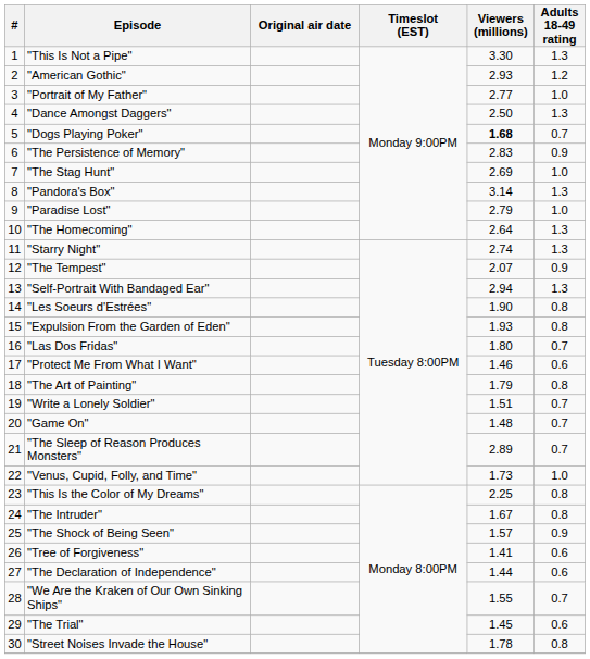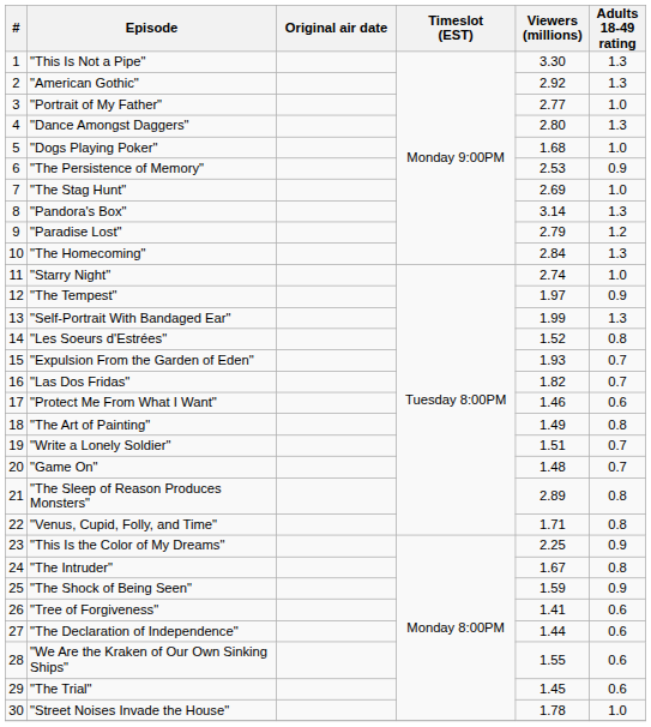"American Gothic" | Viewers (millions): 2.93 -> 2.92
"American Gothic" | Adults 18-49 rating: 1.2 -> 1.3
"Dance Amongst Daggers" | Viewers (millions): 2.50 -> 2.80
"Dogs Playing Poker" | Viewers (millions): bold -> normal
"Dogs Playing Poker" | Adults 18-49 rating: 0.7 -> 1.0
"The Persistence of Memory" | Viewers (millions): 2.83 -> 2.53
"Paradise Lost" | Adults 18-49 rating: 1.0 -> 1.2
"The Homecoming" | Viewers (millions): 2.64 -> 2.84
"Starry Night" | Adults 18-49 rating: 1.3 -> 1.0
"The Tempest" | Viewers (millions): 2.07 -> 1.97
"Self-Portrait With Bandaged Ear" | Viewers (millions): 2.94 -> 1.99
"Les Soeurs d'Estrées" | Viewers (millions): 1.90 -> 1.52
"Expulsion From the Garden of Eden" | Adults 18-49 rating: 0.8 -> 0.7
"Las Dos Fridas" | Viewers (millions): 1.80 -> 1.82
"The Art of Painting" | Viewers (millions): 1.79 -> 1.49
"The Sleep of Reason Produces Monsters" | Adults 18-49 rating: 0.7 -> 0.8
"Venus, Cupid, Folly, and Time" | Viewers (millions): 1.73 -> 1.71
"Venus, Cupid, Folly, and Time" | Adults 18-49 rating: 1.0 -> 0.8
"This Is the Color of My Dreams" | Adults 18-49 rating: 0.8 -> 0.9
"The Shock of Being Seen" | Viewers (millions): 1.57 -> 1.59
"We Are the Kraken of Our Own Sinking Ships" | Adults 18-49 rating: 0.7 -> 0.6
"Street Noises Invade the House" | Adults 18-49 rating: 0.8 -> 1.0
